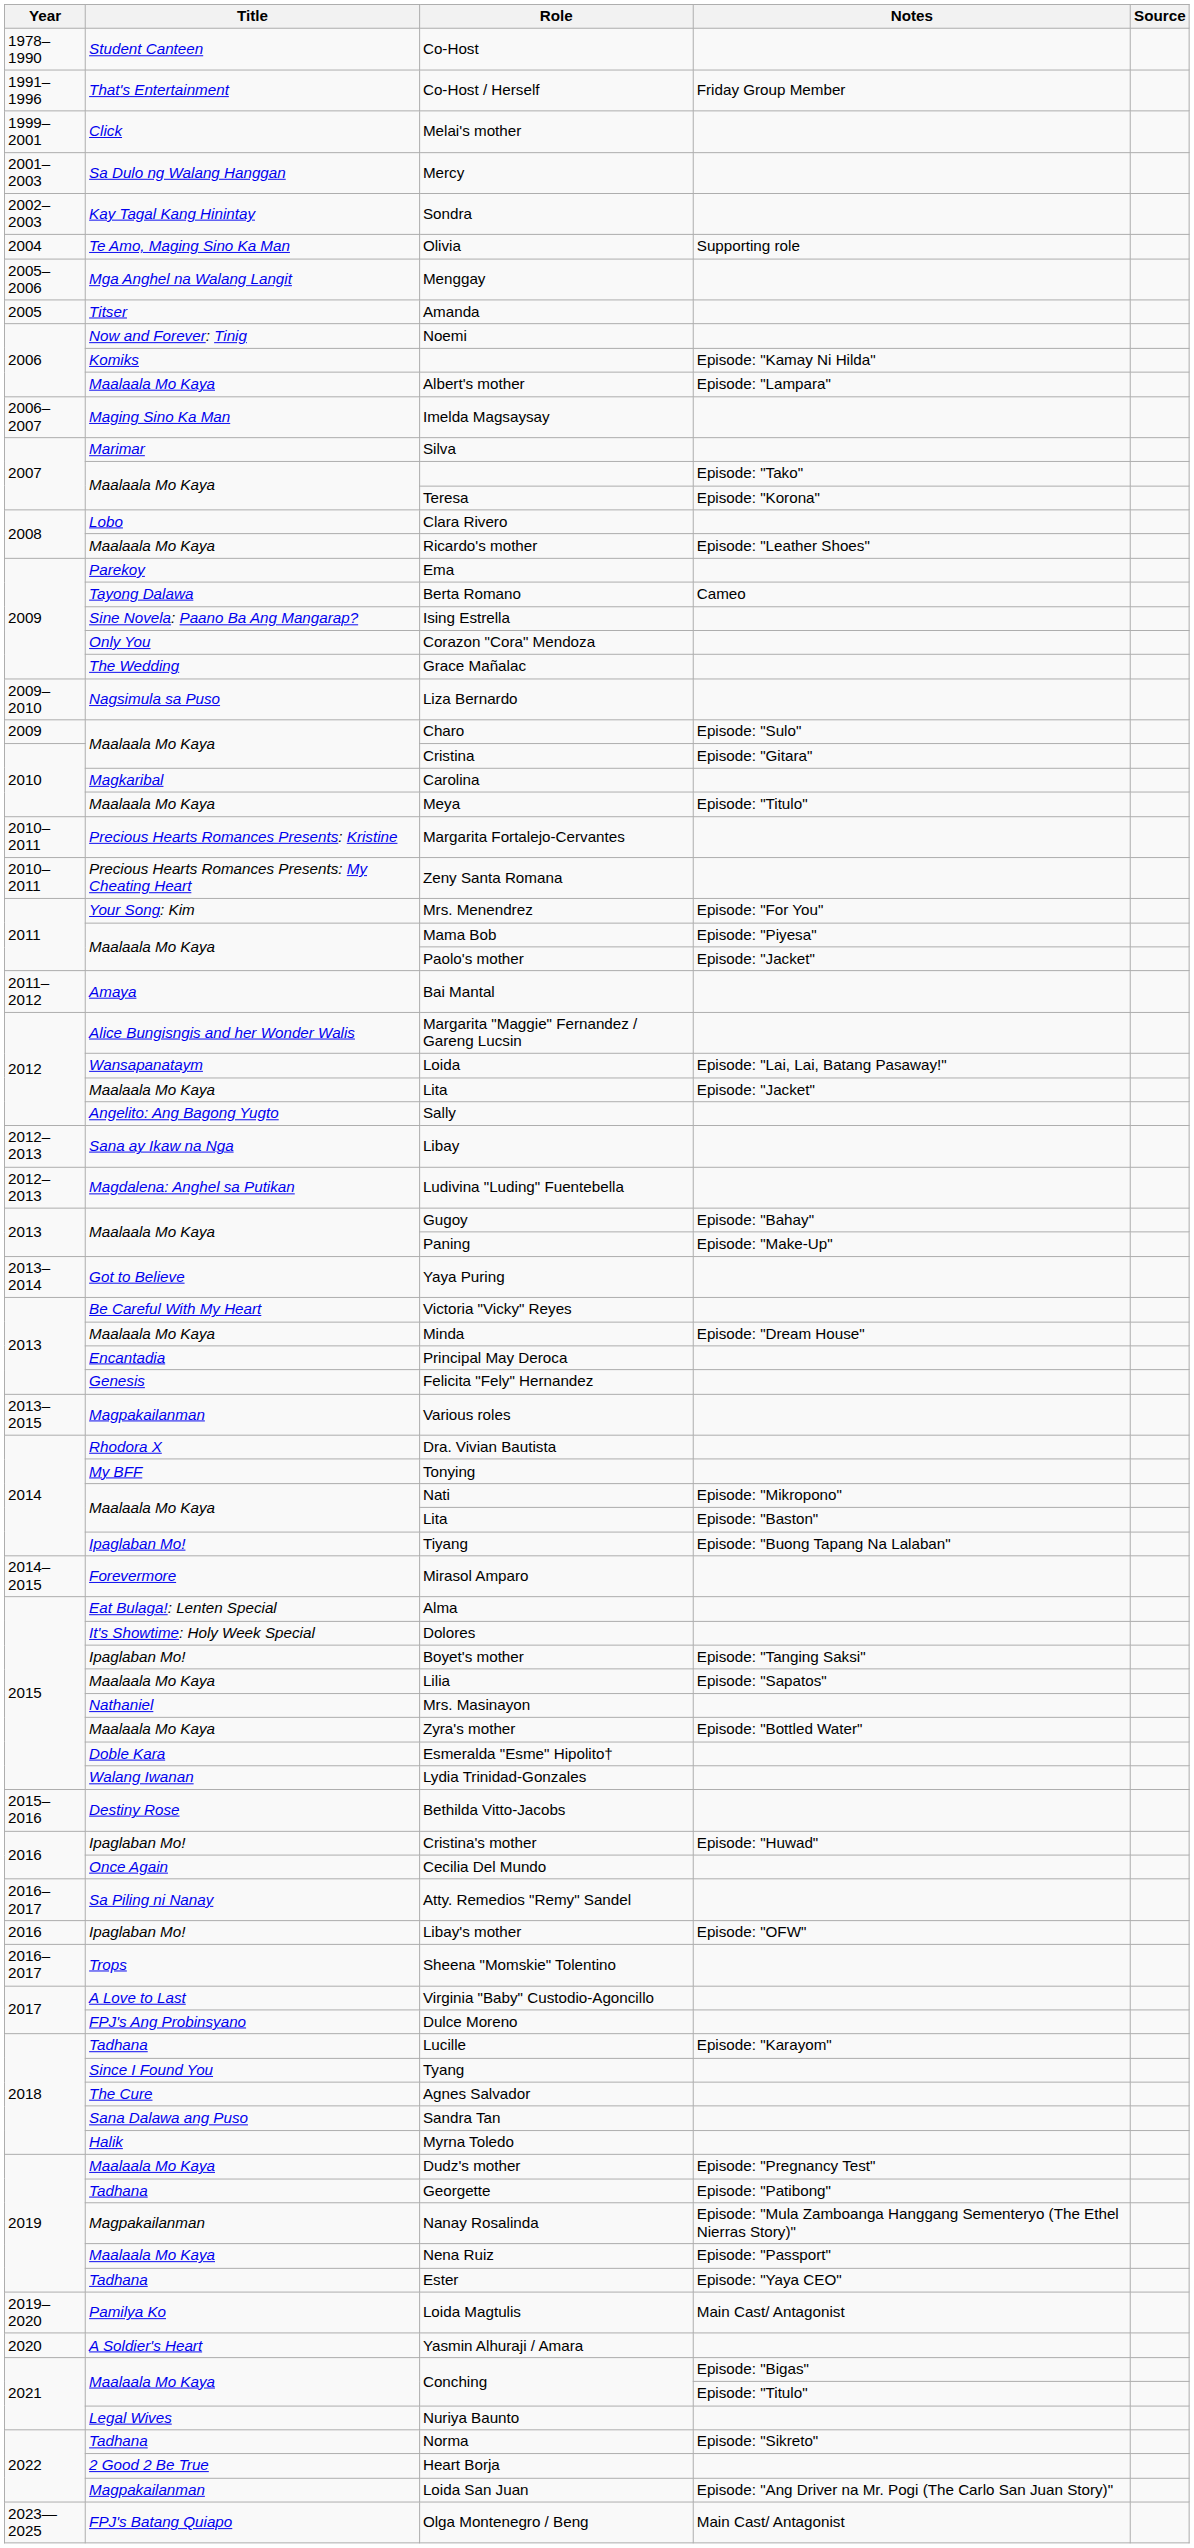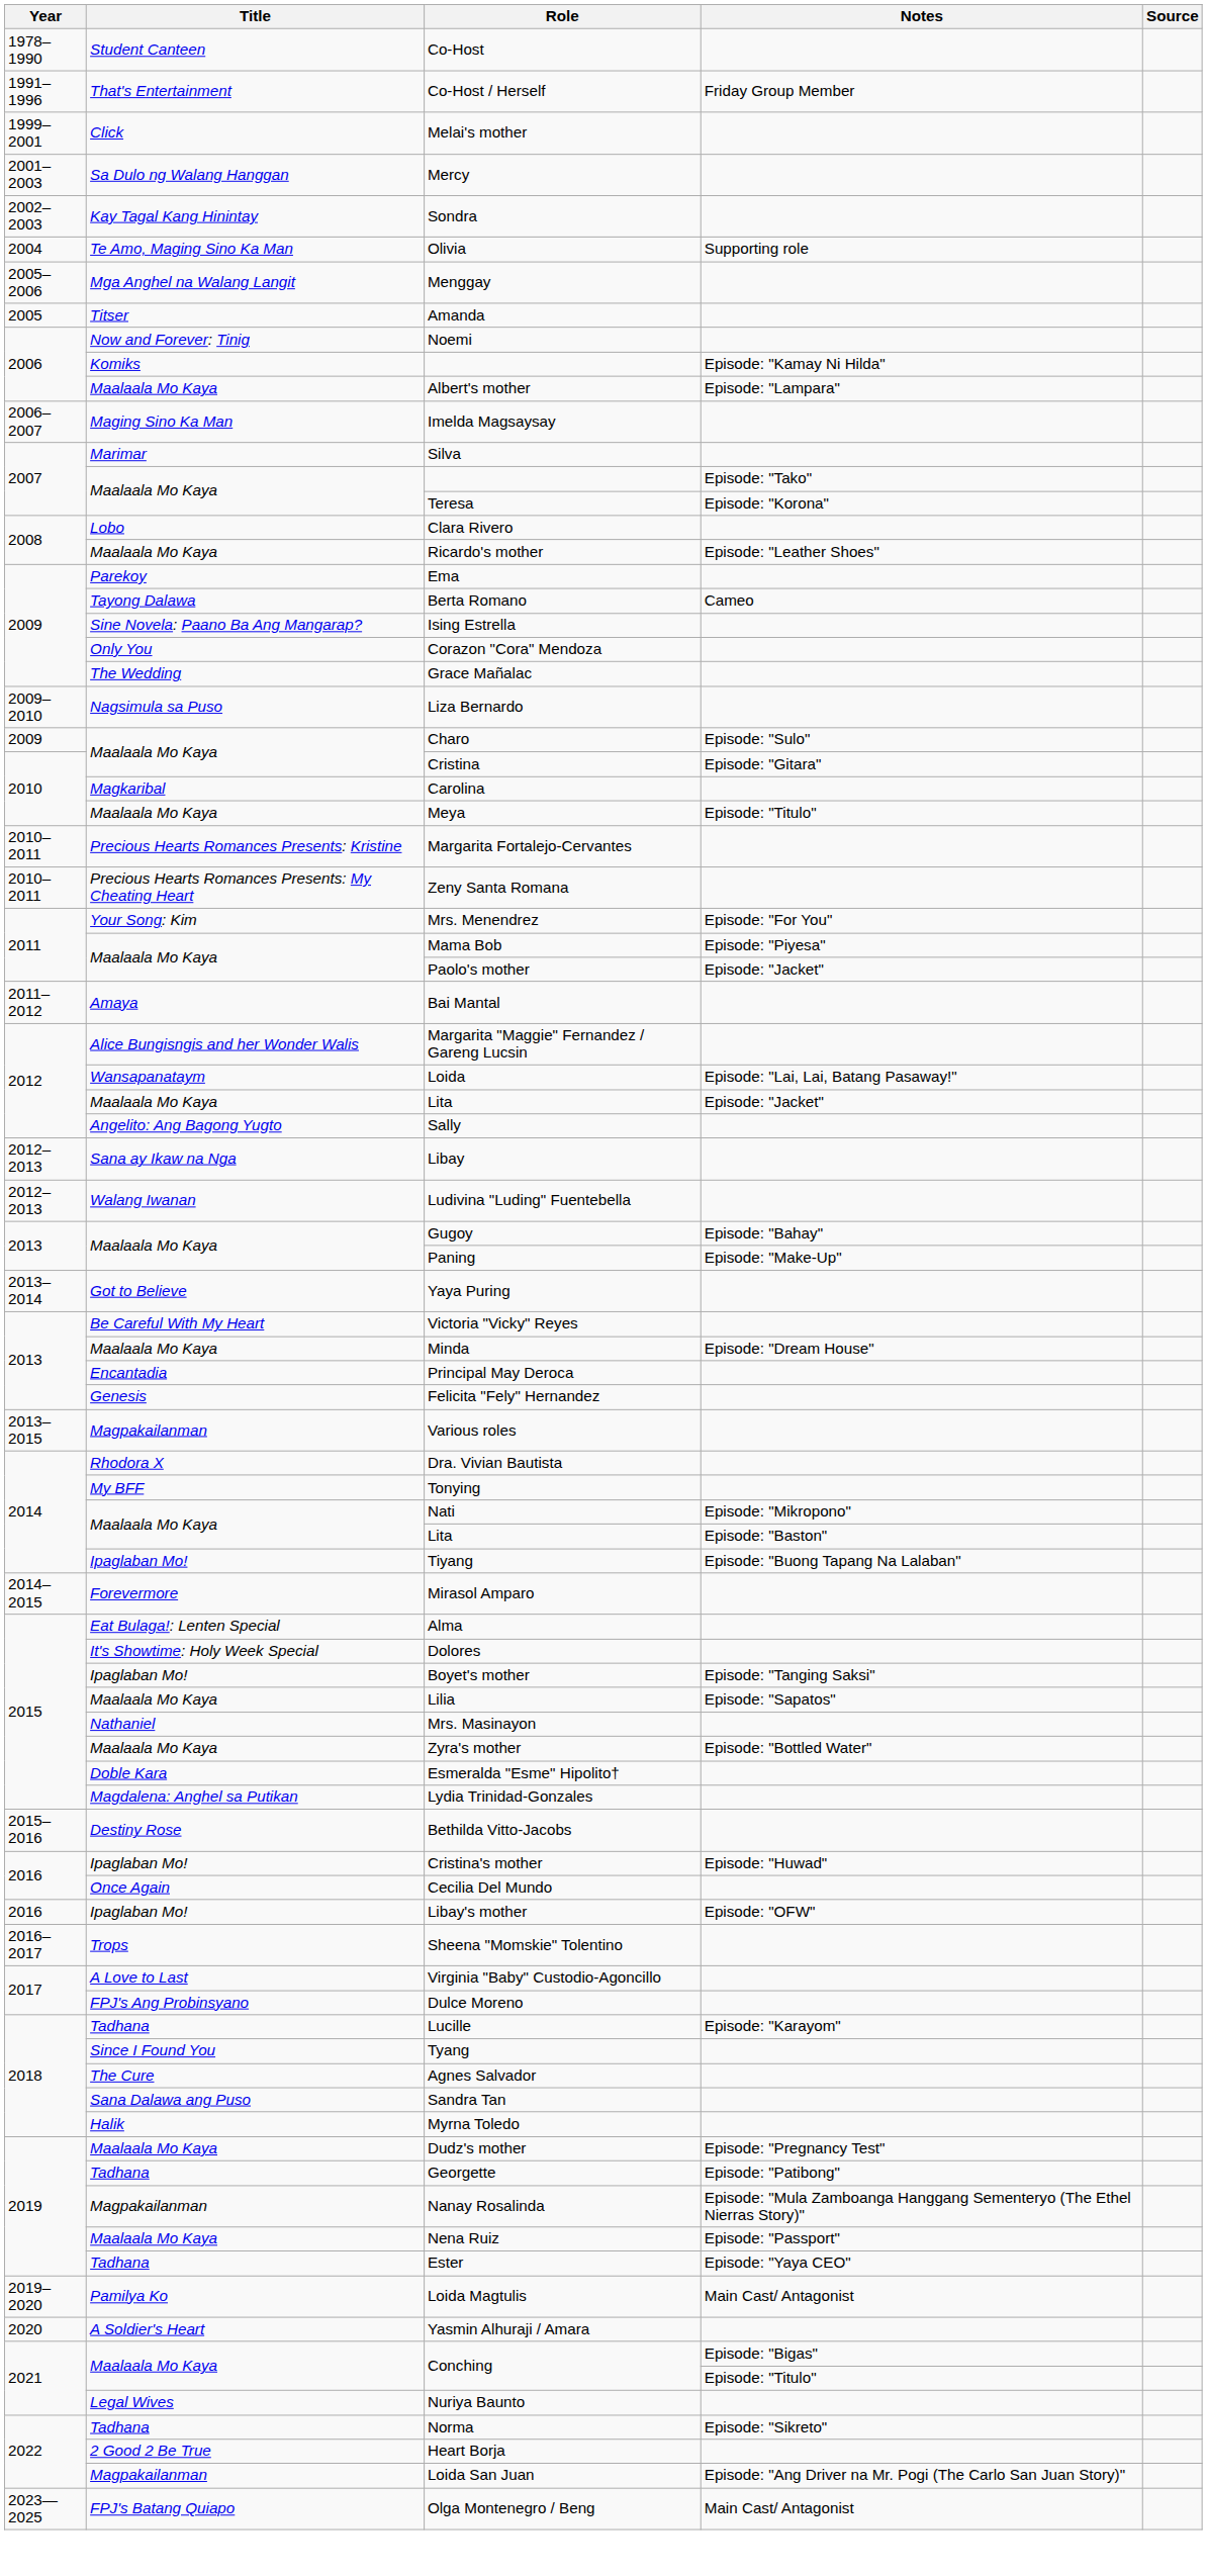Ludivina "Luding" Fuentebella | Title: Magdalena: Anghel sa Putikan -> Walang Iwanan
Lydia Trinidad-Gonzales | Title: Walang Iwanan -> Magdalena: Anghel sa Putikan
- row: 2016–2017 | Sa Piling ni Nanay | Atty. Remedios "Remy" Sandel
